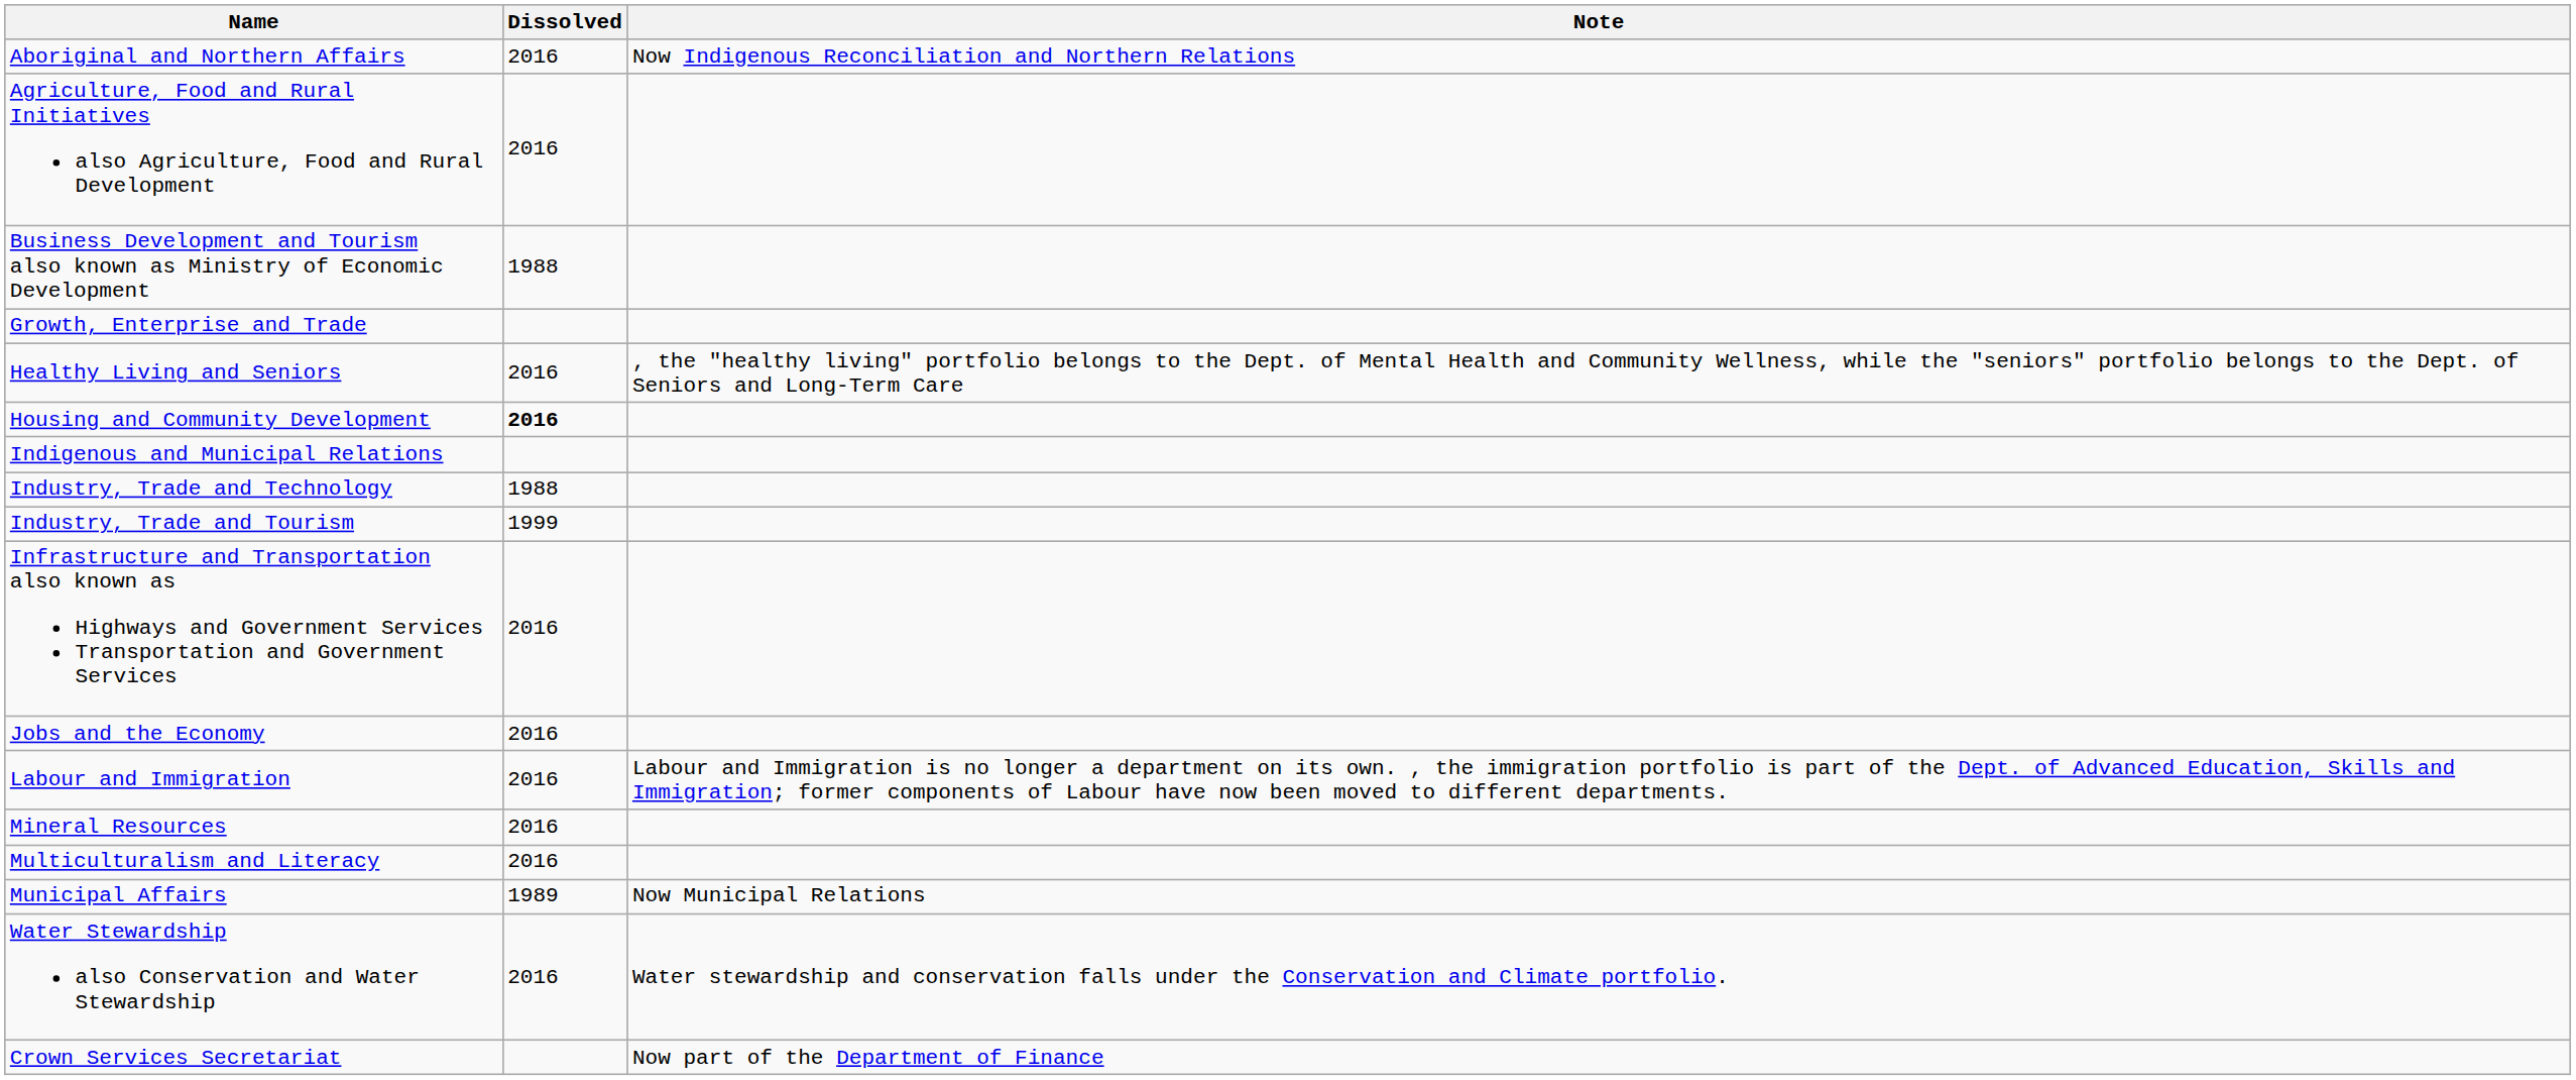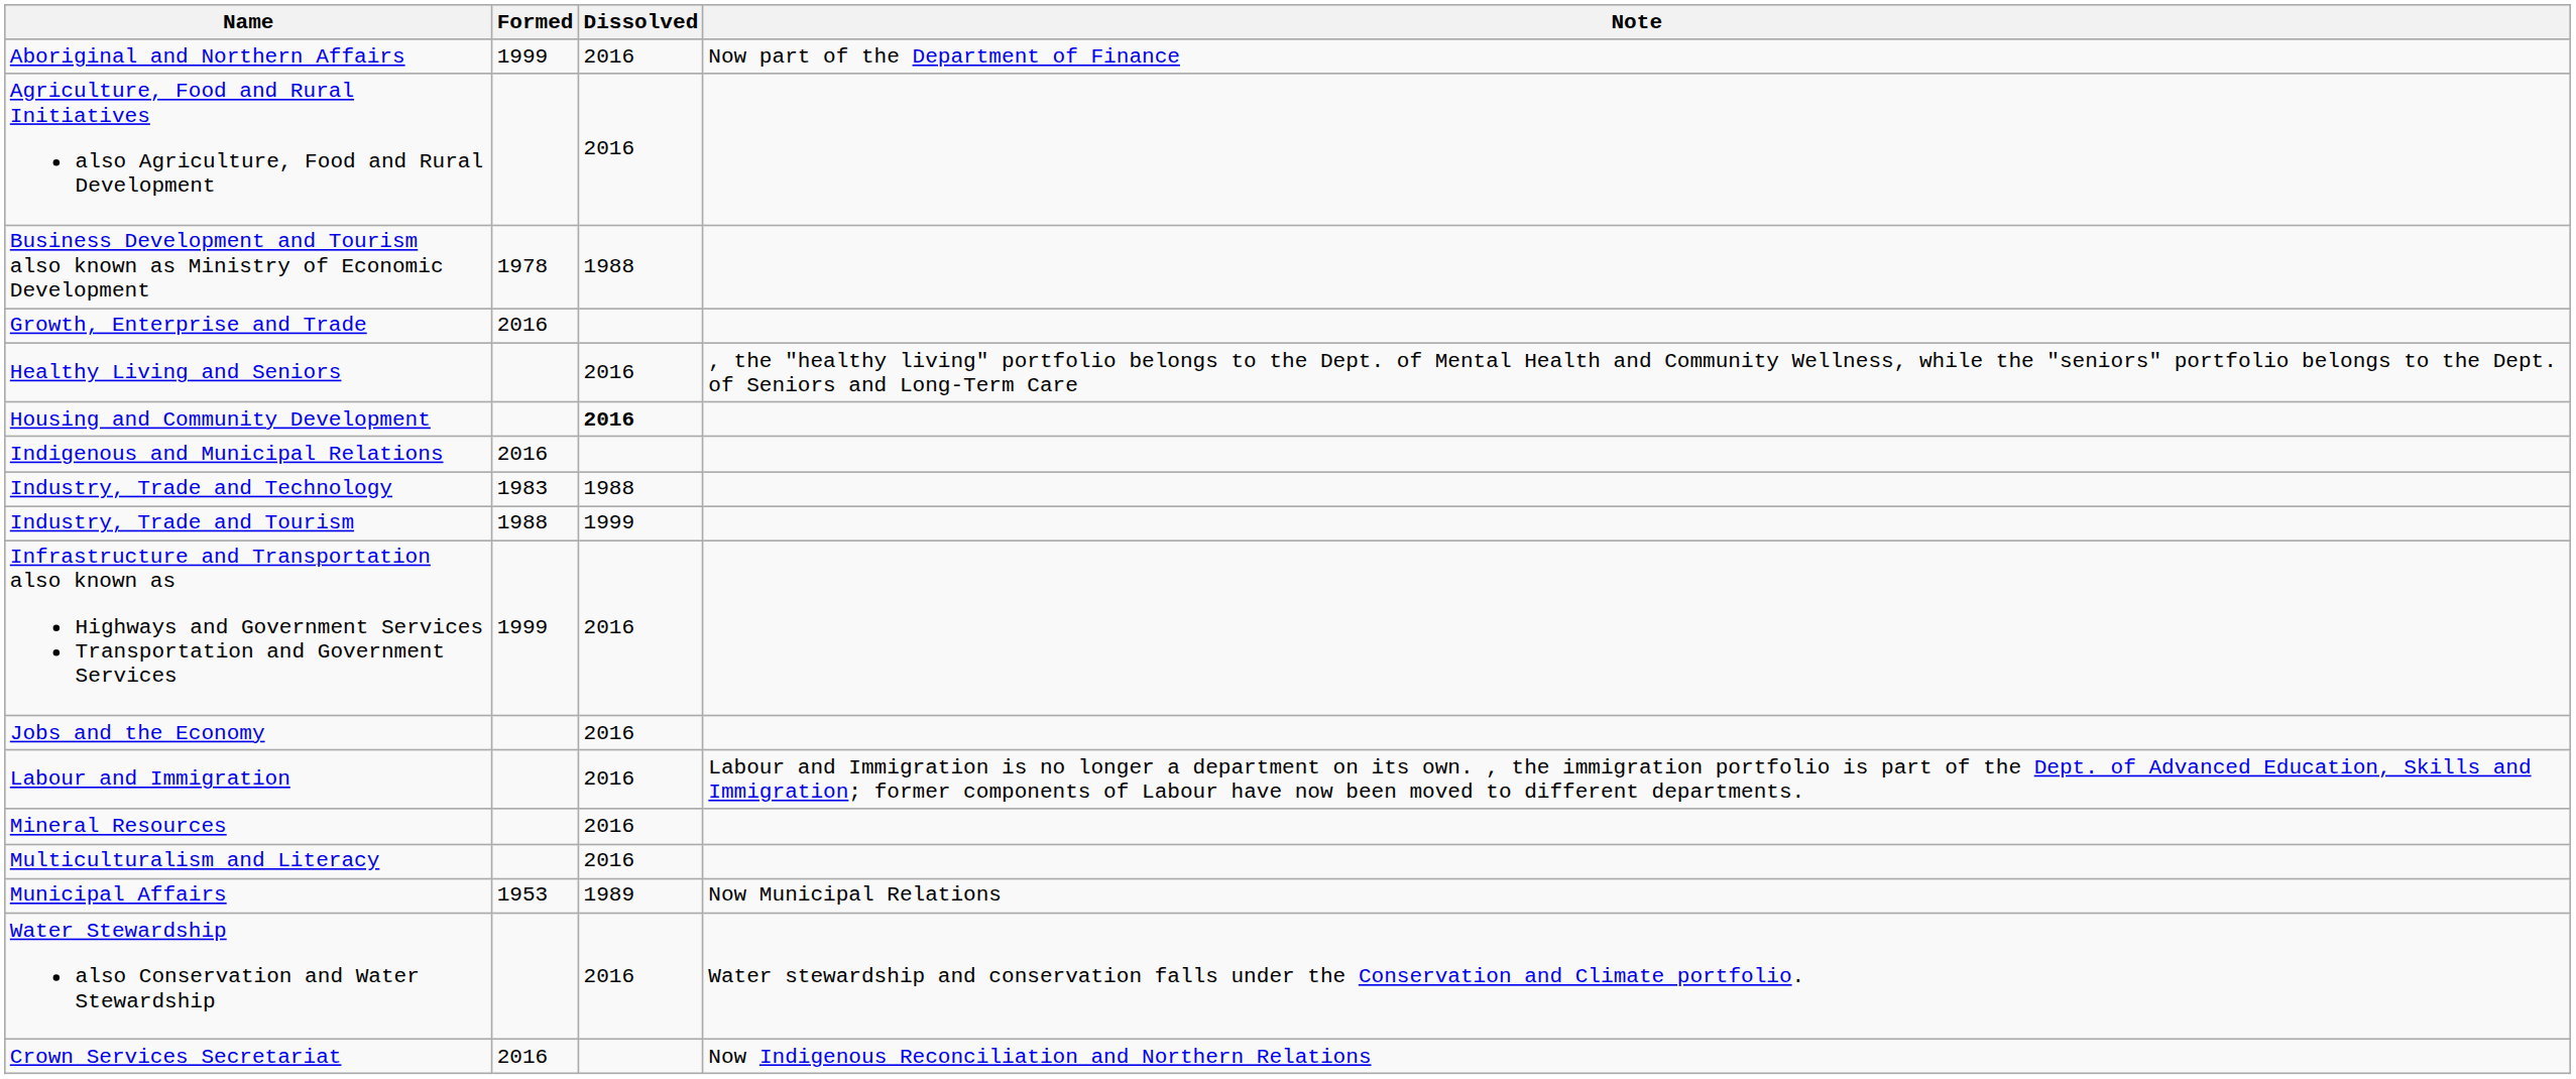+ column: Formed | 1999 | 1978 | 2016 | 2016 | 1983 | 1988 | 1999 | 1953 | 2016
Aboriginal and Northern Affairs | Note: Now Indigenous Reconciliation and Northern Relations -> Now part of the Department of Finance
Crown Services Secretariat | Note: Now part of the Department of Finance -> Now Indigenous Reconciliation and Northern Relations
